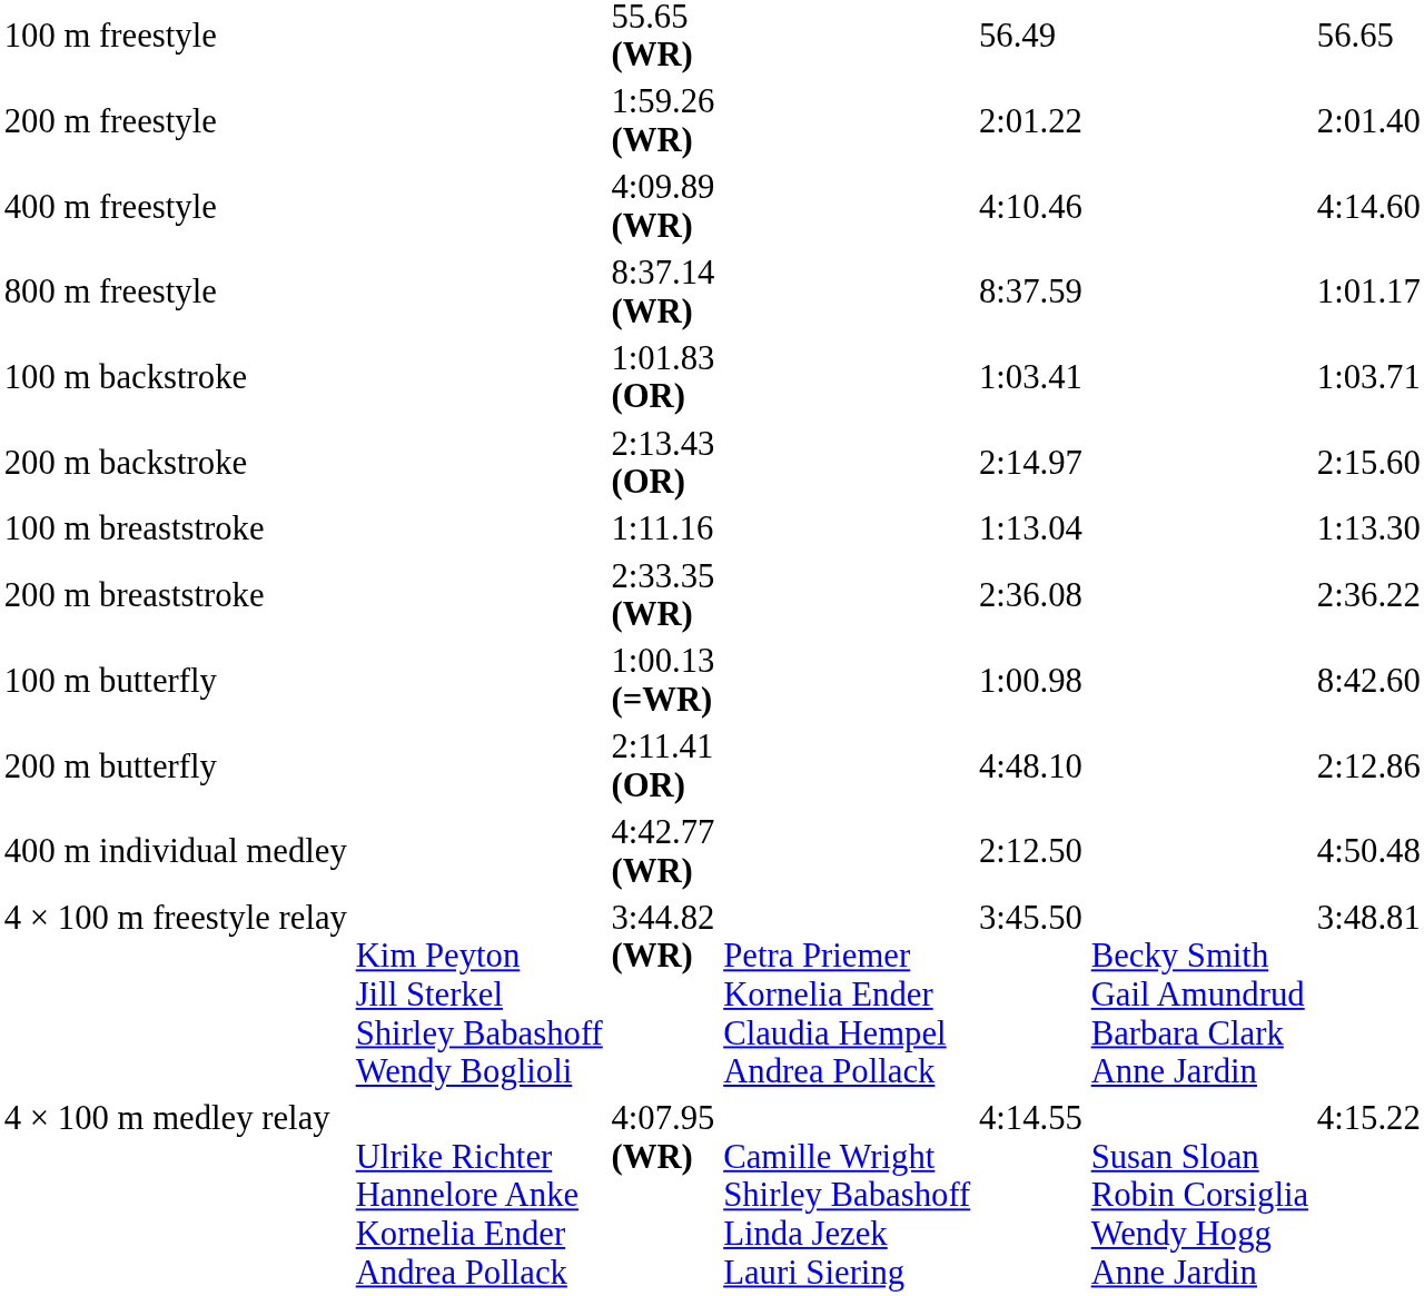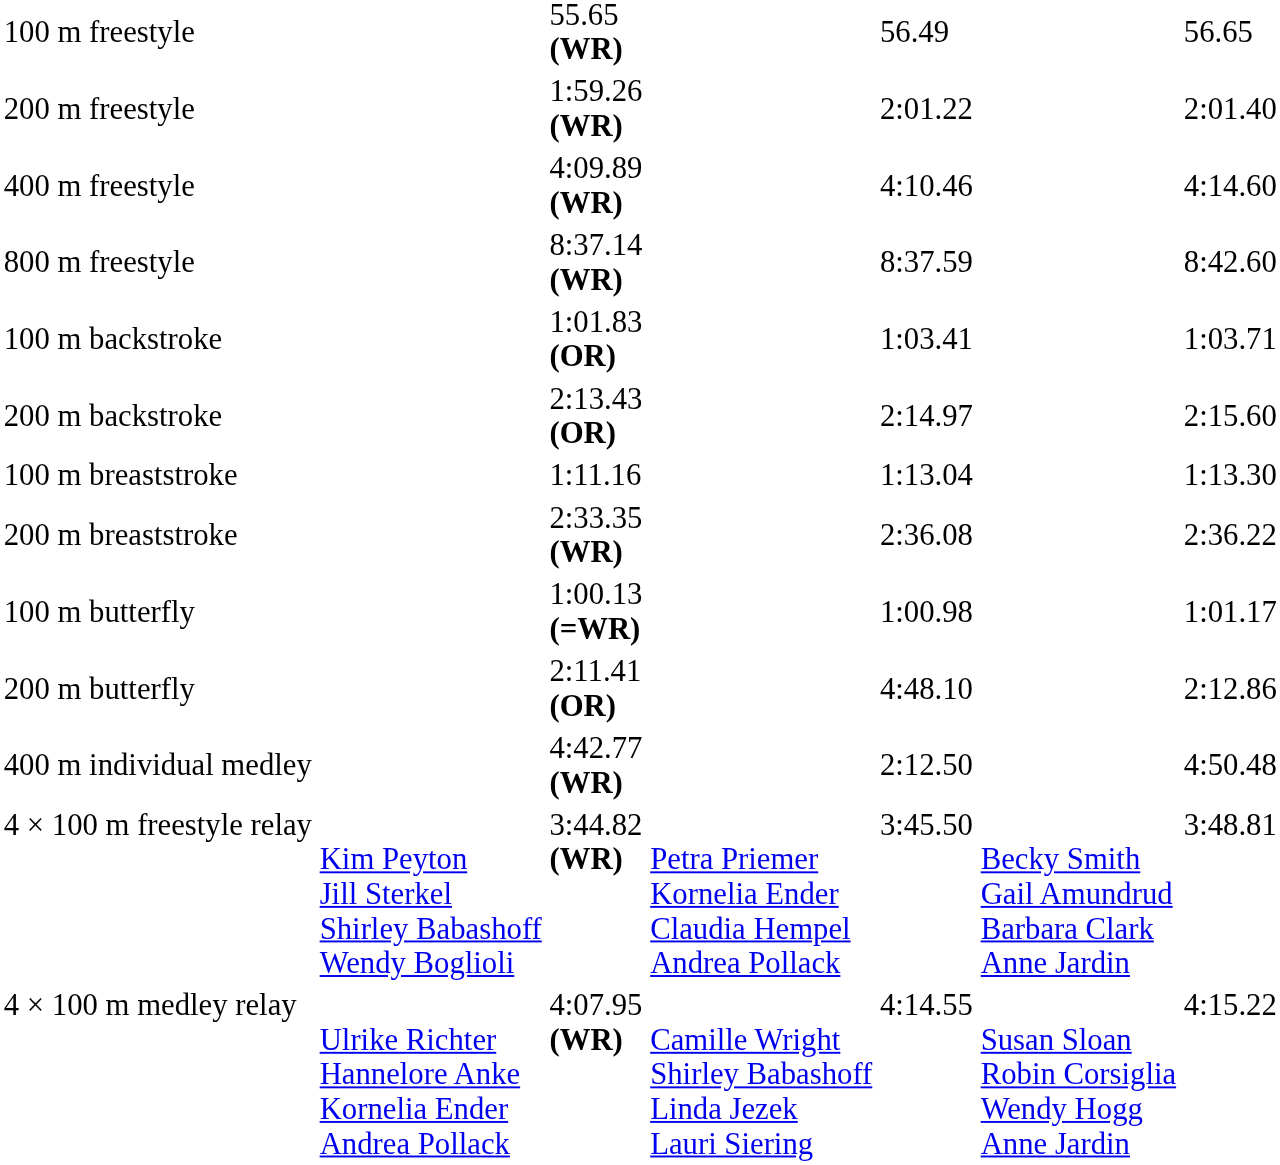800 m freestyle | column 7: 1:01.17 -> 8:42.60
100 m butterfly | column 7: 8:42.60 -> 1:01.17
